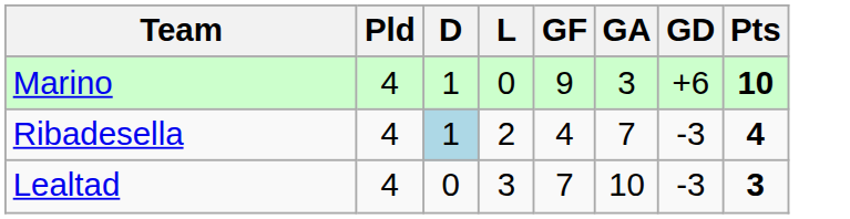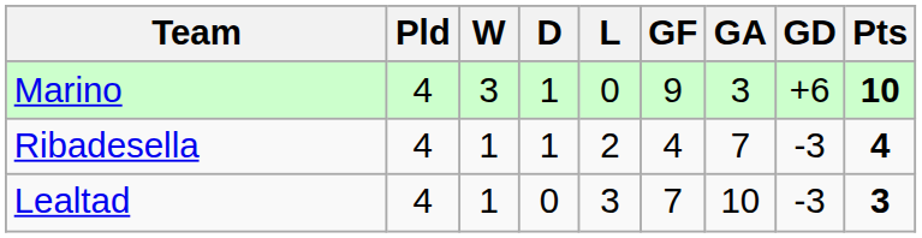+ column: W | 3 | 1 | 1
Ribadesella | D: lightblue background -> no background
